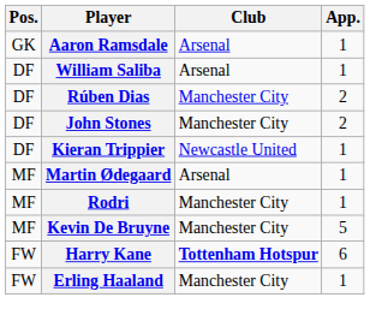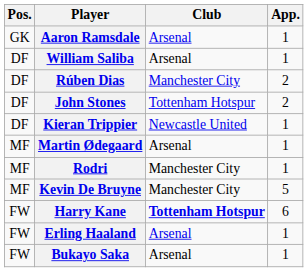John Stones | Club: Manchester City -> Tottenham Hotspur
Erling Haaland | Club: Manchester City -> Arsenal
+ row: FW | Bukayo Saka | Arsenal | 1
